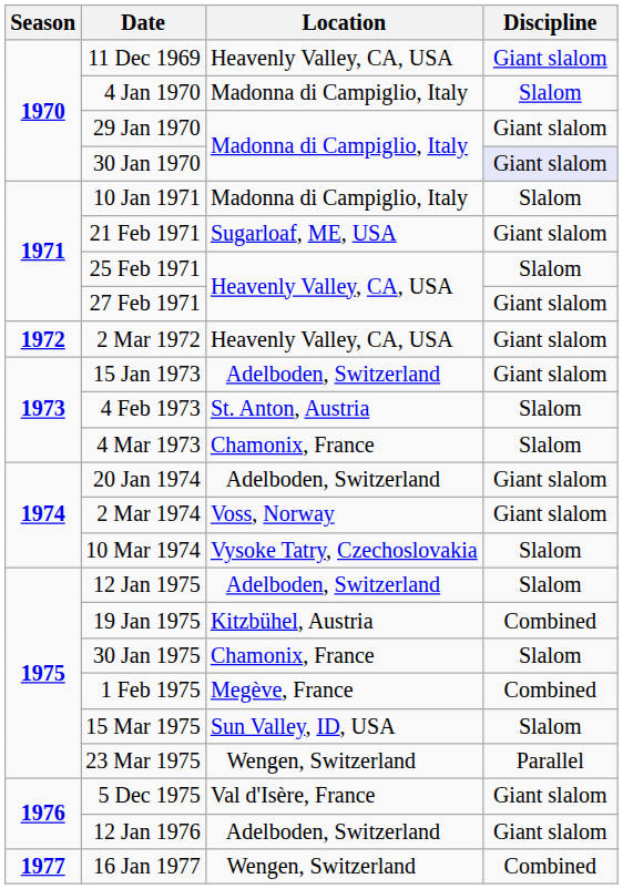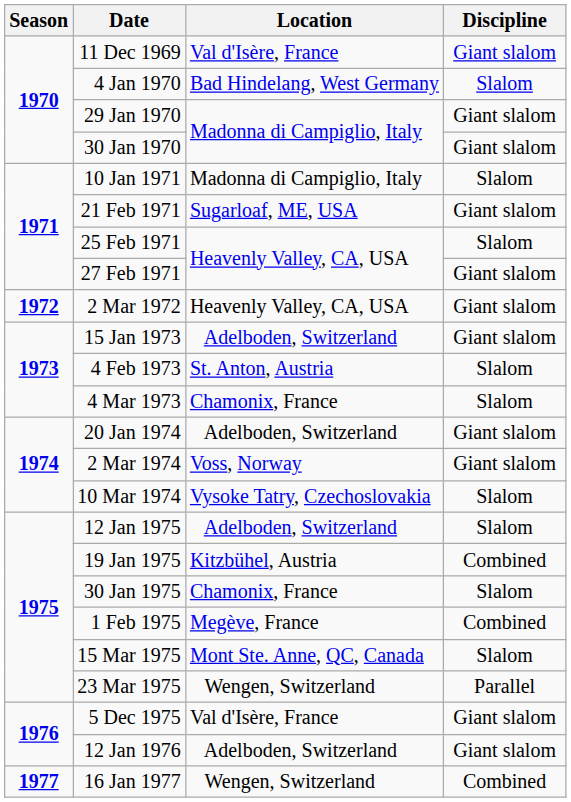11 Dec 1969 | Location: Heavenly Valley, CA, USA -> Val d'Isère, France
4 Jan 1970 | Location: Madonna di Campiglio, Italy -> Bad Hindelang, West Germany
30 Jan 1970 | Discipline: lavender background -> no background
15 Mar 1975 | Location: Sun Valley, ID, USA -> Mont Ste. Anne, QC, Canada
